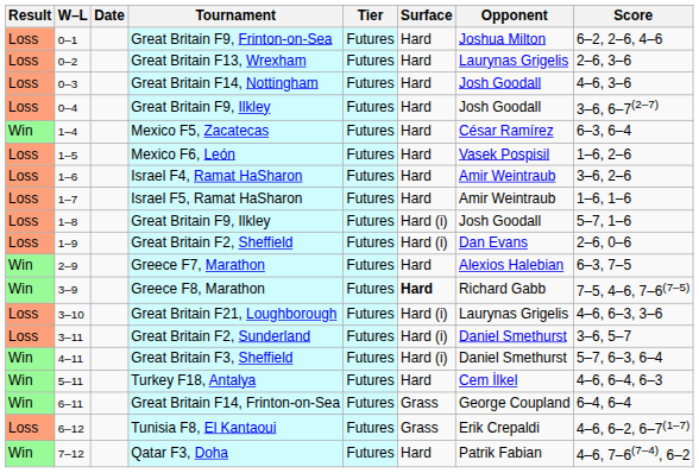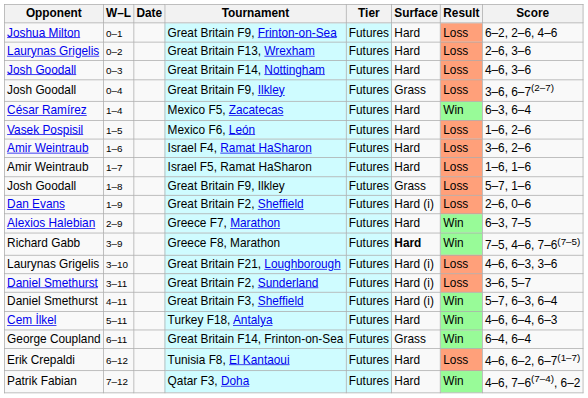columns swapped: Result <-> Opponent
0–4 / Great Britain F9, Ilkley | Surface: Hard -> Grass
1–8 / Great Britain F9, Ilkley | Surface: Hard (i) -> Grass
Tunisia F8, El Kantaoui | Surface: Grass -> Hard
